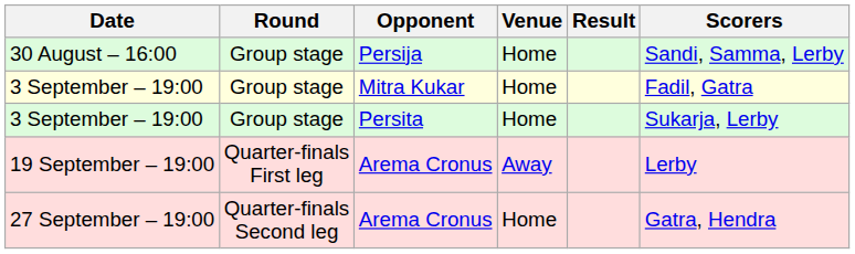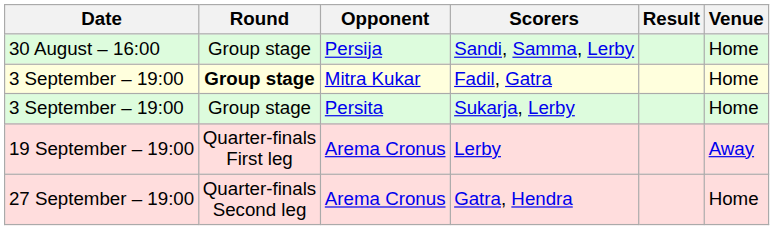columns swapped: Venue <-> Scorers
3 September – 19:00 / Mitra Kukar | Round: normal -> bold
